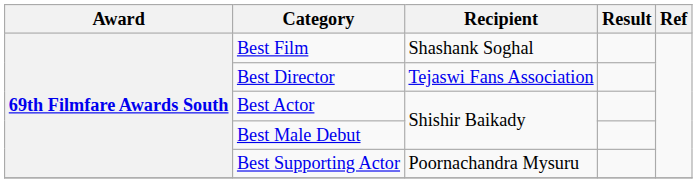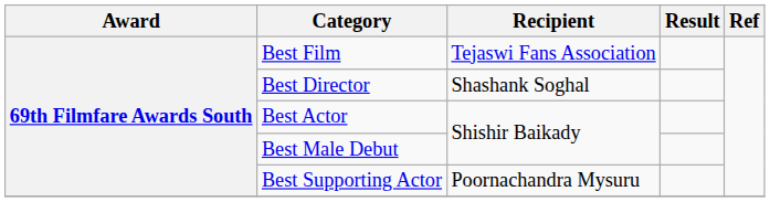Best Film | Recipient: Shashank Soghal -> Tejaswi Fans Association
Best Director | Recipient: Tejaswi Fans Association -> Shashank Soghal
